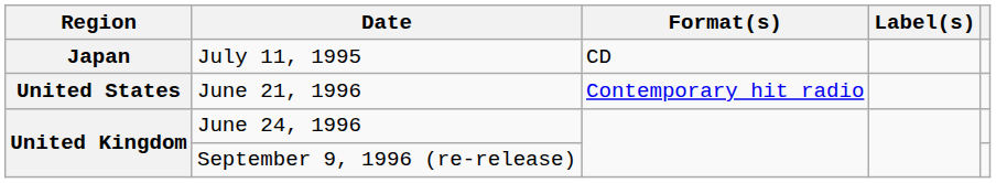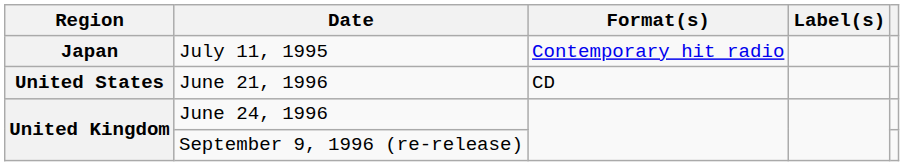July 11, 1995 | Format(s): CD -> Contemporary hit radio
June 21, 1996 | Format(s): Contemporary hit radio -> CD
